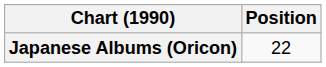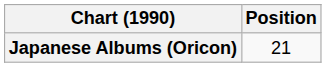Japanese Albums (Oricon) | Position: 22 -> 21
